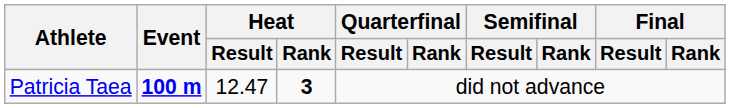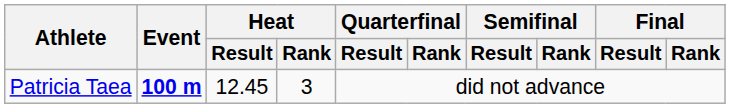Patricia Taea | Heat / Result: 12.47 -> 12.45
Patricia Taea | Heat / Rank: bold -> normal
